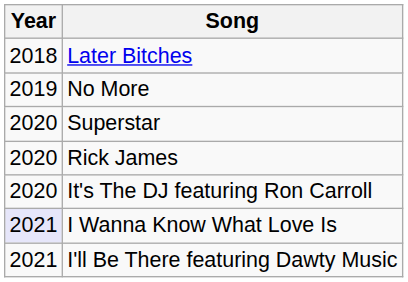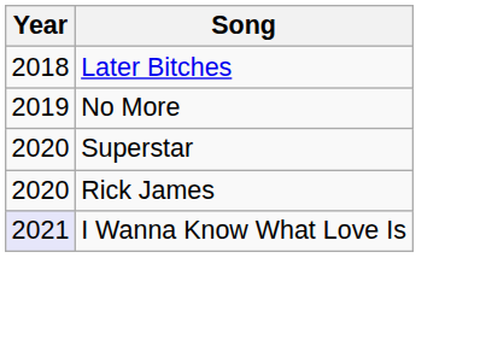- row: 2020 | It's The DJ featuring Ron Carroll
- row: 2021 | I'll Be There featuring Dawty Music
